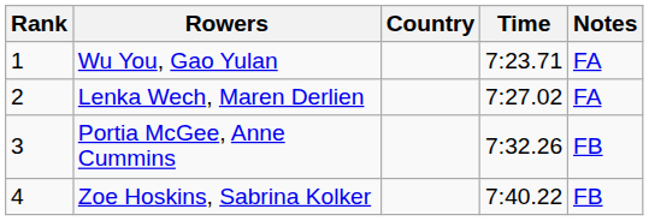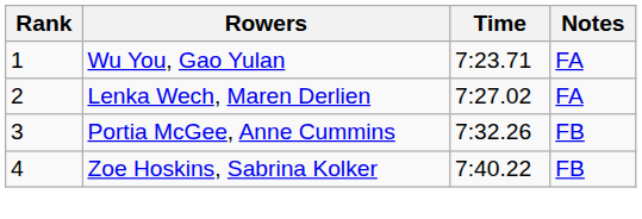- column: Country
